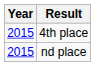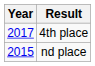4th place | Year: 2015 -> 2017
